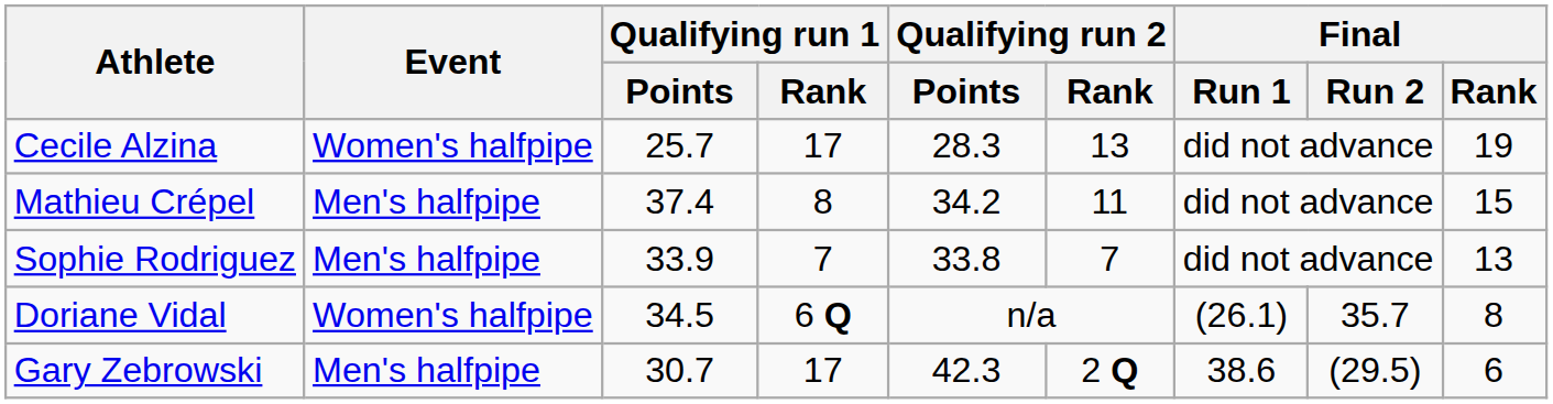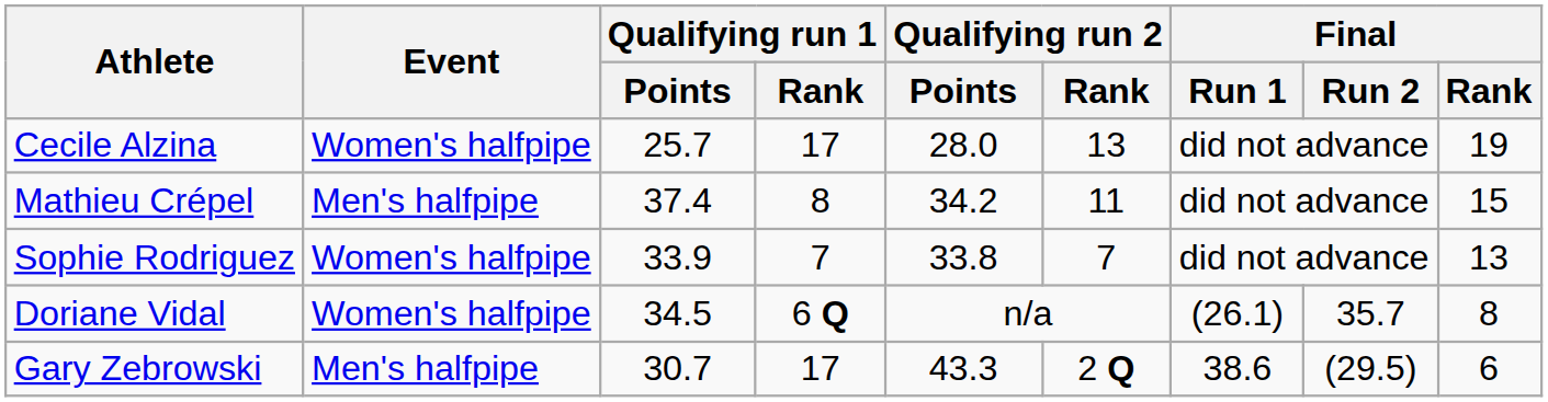Cecile Alzina | Qualifying run 2 / Points: 28.3 -> 28.0
Sophie Rodriguez | Event: Men's halfpipe -> Women's halfpipe
Gary Zebrowski | Qualifying run 2 / Points: 42.3 -> 43.3
